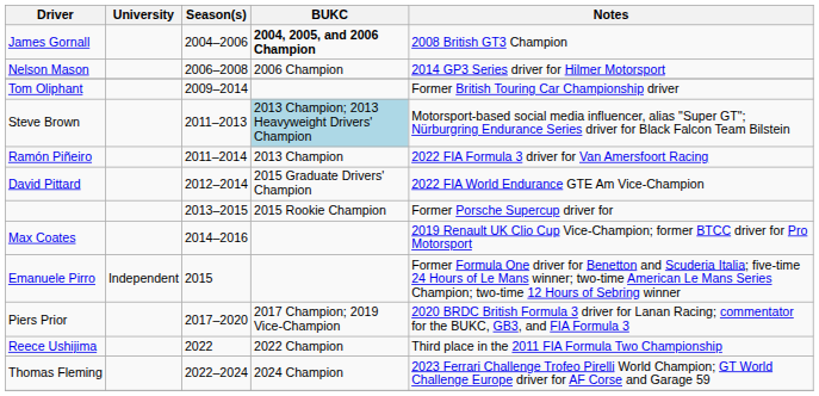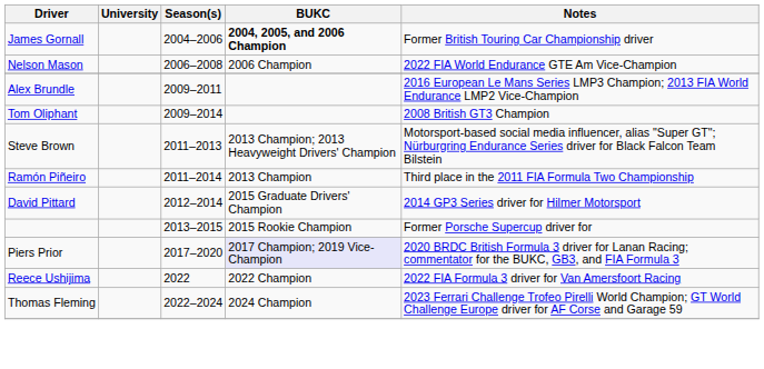James Gornall | Notes: 2008 British GT3 Champion -> Former British Touring Car Championship driver
Nelson Mason | Notes: 2014 GP3 Series driver for Hilmer Motorsport -> 2022 FIA World Endurance GTE Am Vice-Champion
+ row: Alex Brundle | 2009–2011 | 2016 European Le Mans Series LMP3 Champion; 2013 FIA World Endurance LMP2 Vice-Champion
Tom Oliphant | Notes: Former British Touring Car Championship driver -> 2008 British GT3 Champion
Steve Brown | BUKC: lightblue background -> no background
Ramón Piñeiro | Notes: 2022 FIA Formula 3 driver for Van Amersfoort Racing -> Third place in the 2011 FIA Formula Two Championship
David Pittard | Notes: 2022 FIA World Endurance GTE Am Vice-Champion -> 2014 GP3 Series driver for Hilmer Motorsport
- row: Max Coates | 2014–2016 | 2019 Renault UK Clio Cup Vice-Champion; former BTCC driver for Pro Motorsport
- row: Emanuele Pirro | Independent | 2015 | Former Formula One driver for Benetton and Scuderia Italia; five-time 24 Hours of Le Mans winner; two-time American Le Mans Series Champion; two-time 12 Hours of Sebring winner
Piers Prior | BUKC: no background -> lavender background
Reece Ushijima | Notes: Third place in the 2011 FIA Formula Two Championship -> 2022 FIA Formula 3 driver for Van Amersfoort Racing
